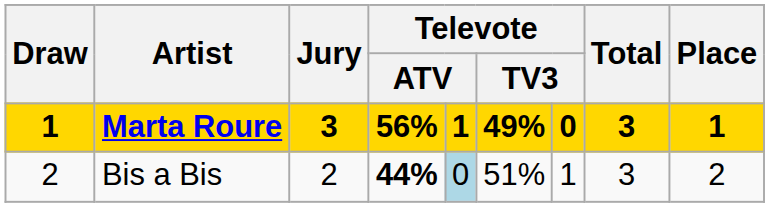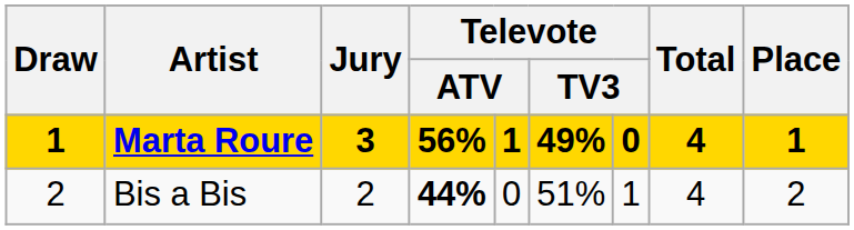Marta Roure | Total: 3 -> 4
Bis a Bis | column 5: lightblue background -> no background
Bis a Bis | Total: 3 -> 4
